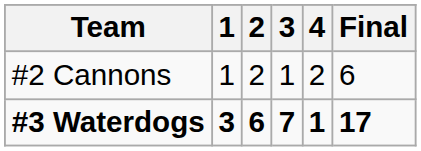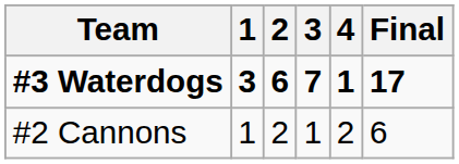rows swapped: #2 Cannons <-> #3 Waterdogs
